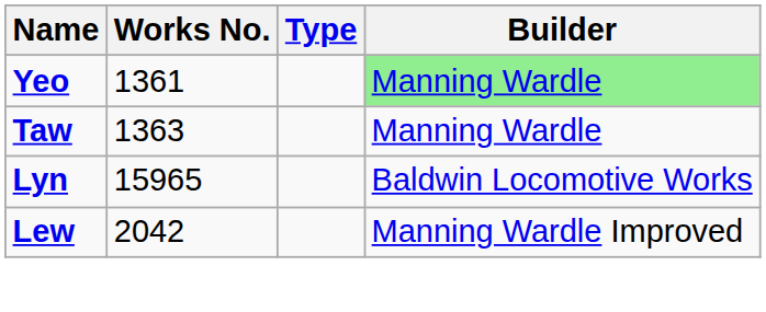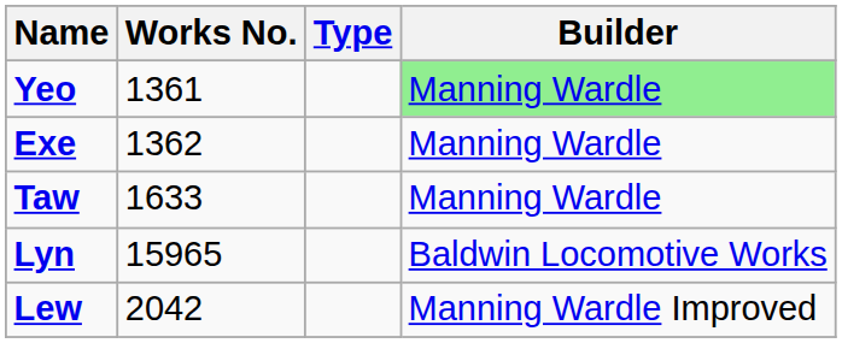+ row: Exe | 1362 | Manning Wardle
Taw | Works No.: 1363 -> 1633
